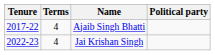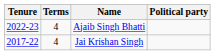Ajaib Singh Bhatti | Tenure: 2017-22 -> 2022-23
Jai Krishan Singh | Tenure: 2022-23 -> 2017-22
